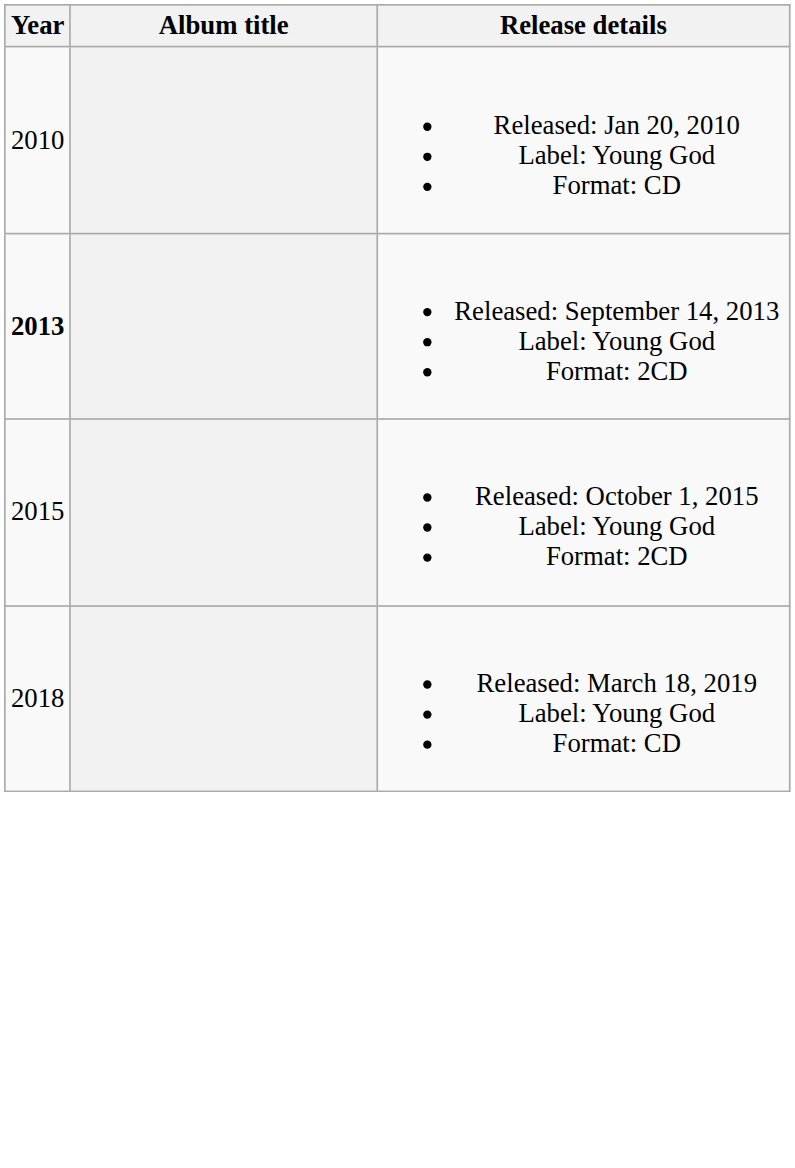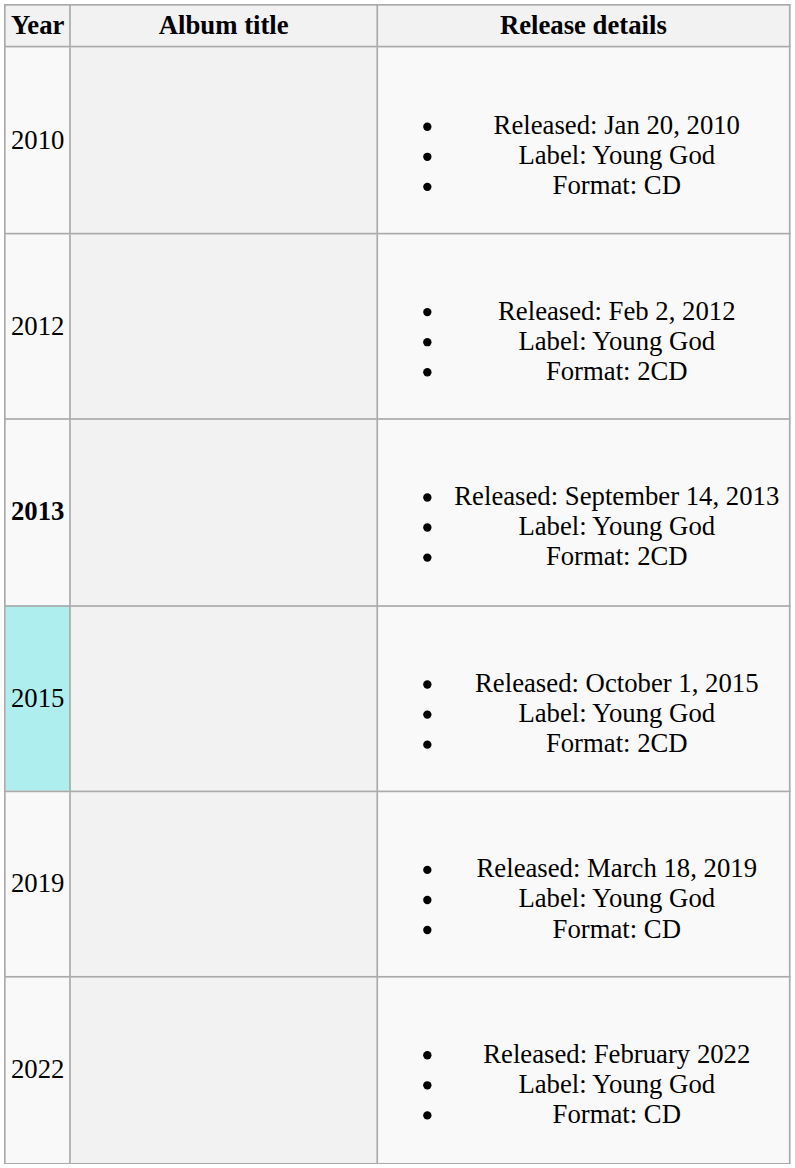+ row: 2012 | Released: Feb 2, 2012 Label: Young God Format: 2CD
Released: October 1, 2015 Label: Young God Format: 2CD | Year: no background -> paleturquoise background
Released: March 18, 2019 Label: Young God Format: CD | Year: 2018 -> 2019
+ row: 2022 | Released: February 2022 Label: Young God Format: CD
